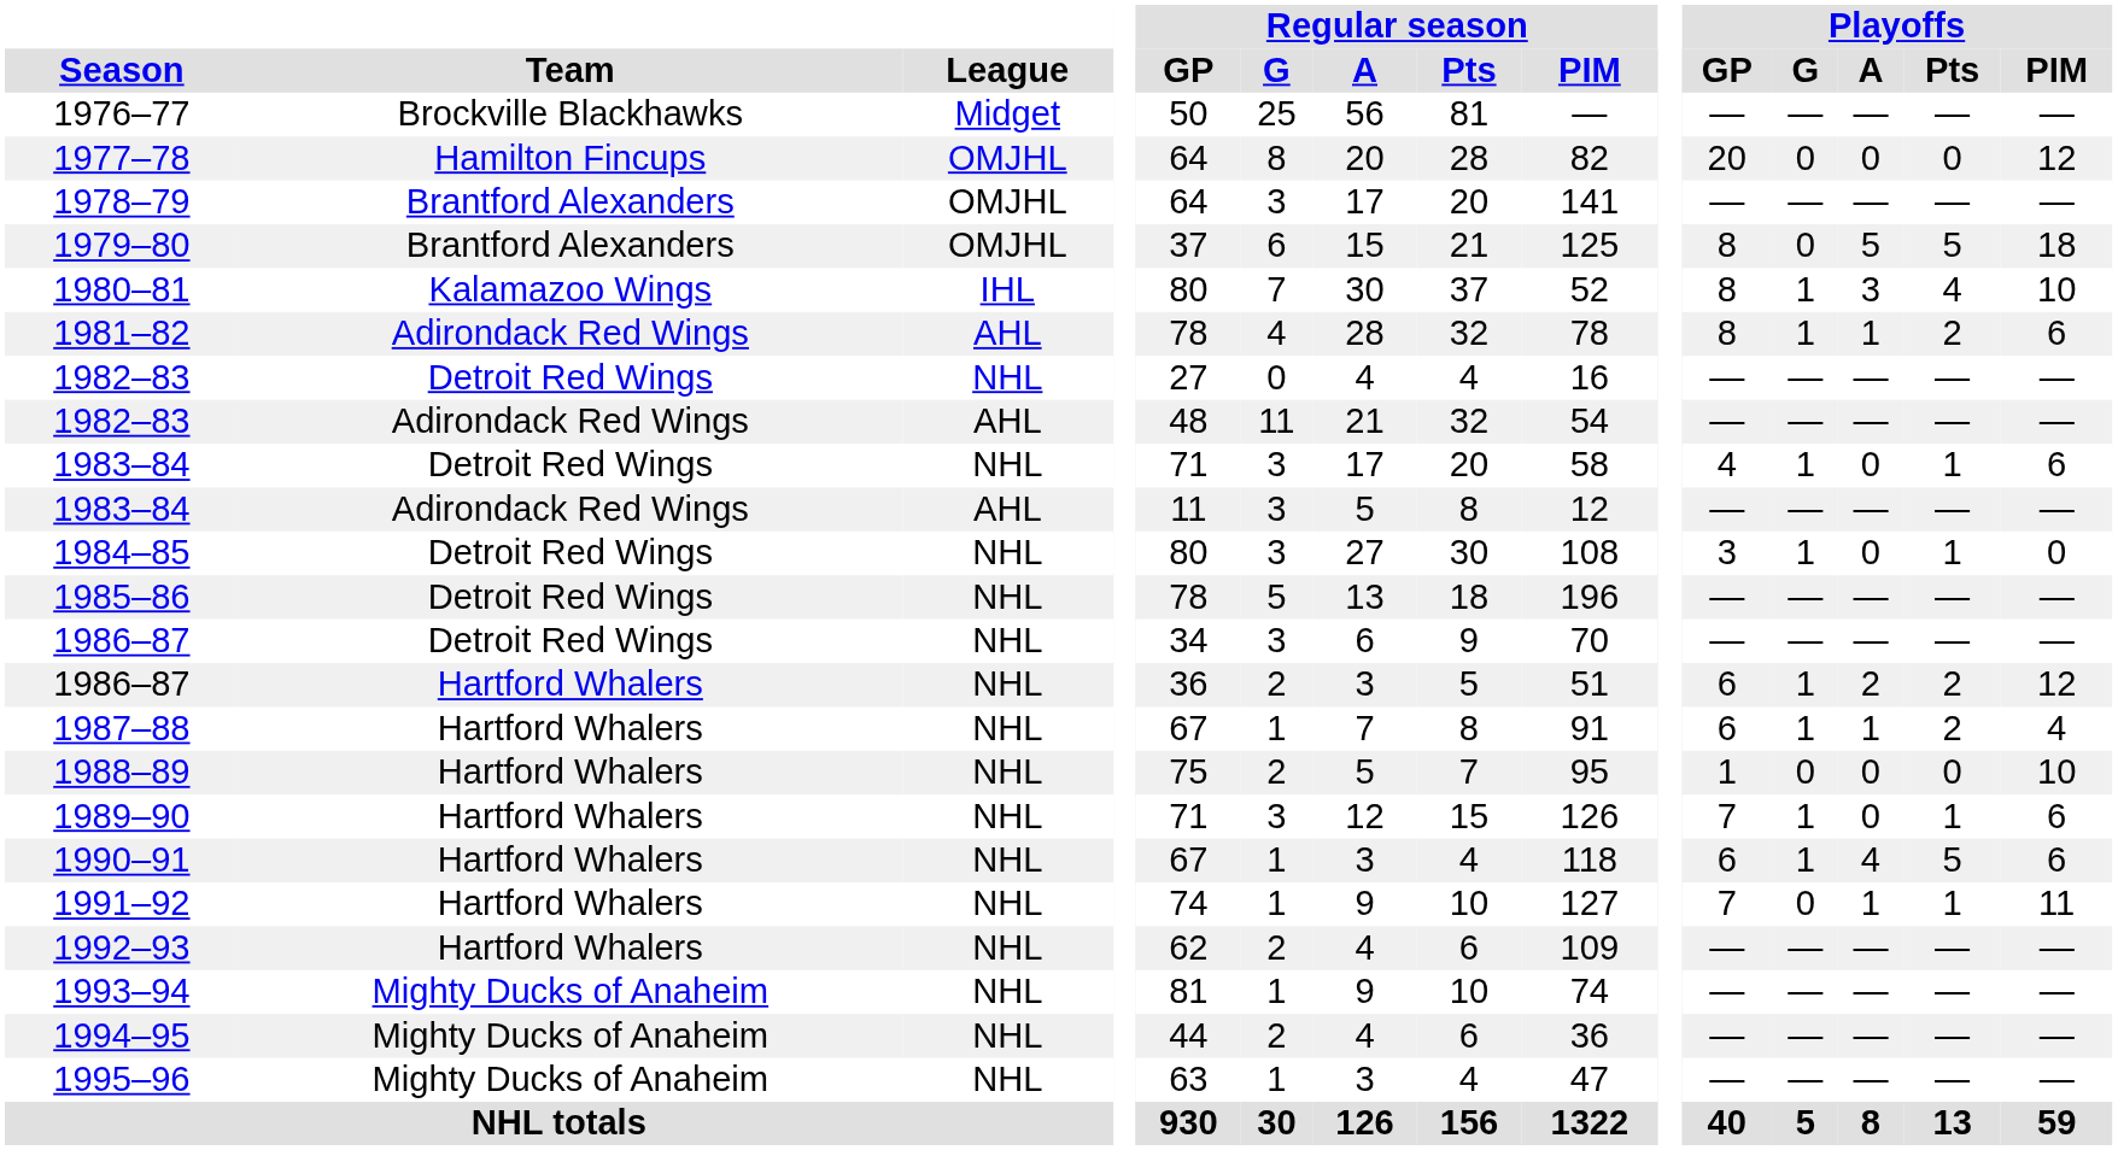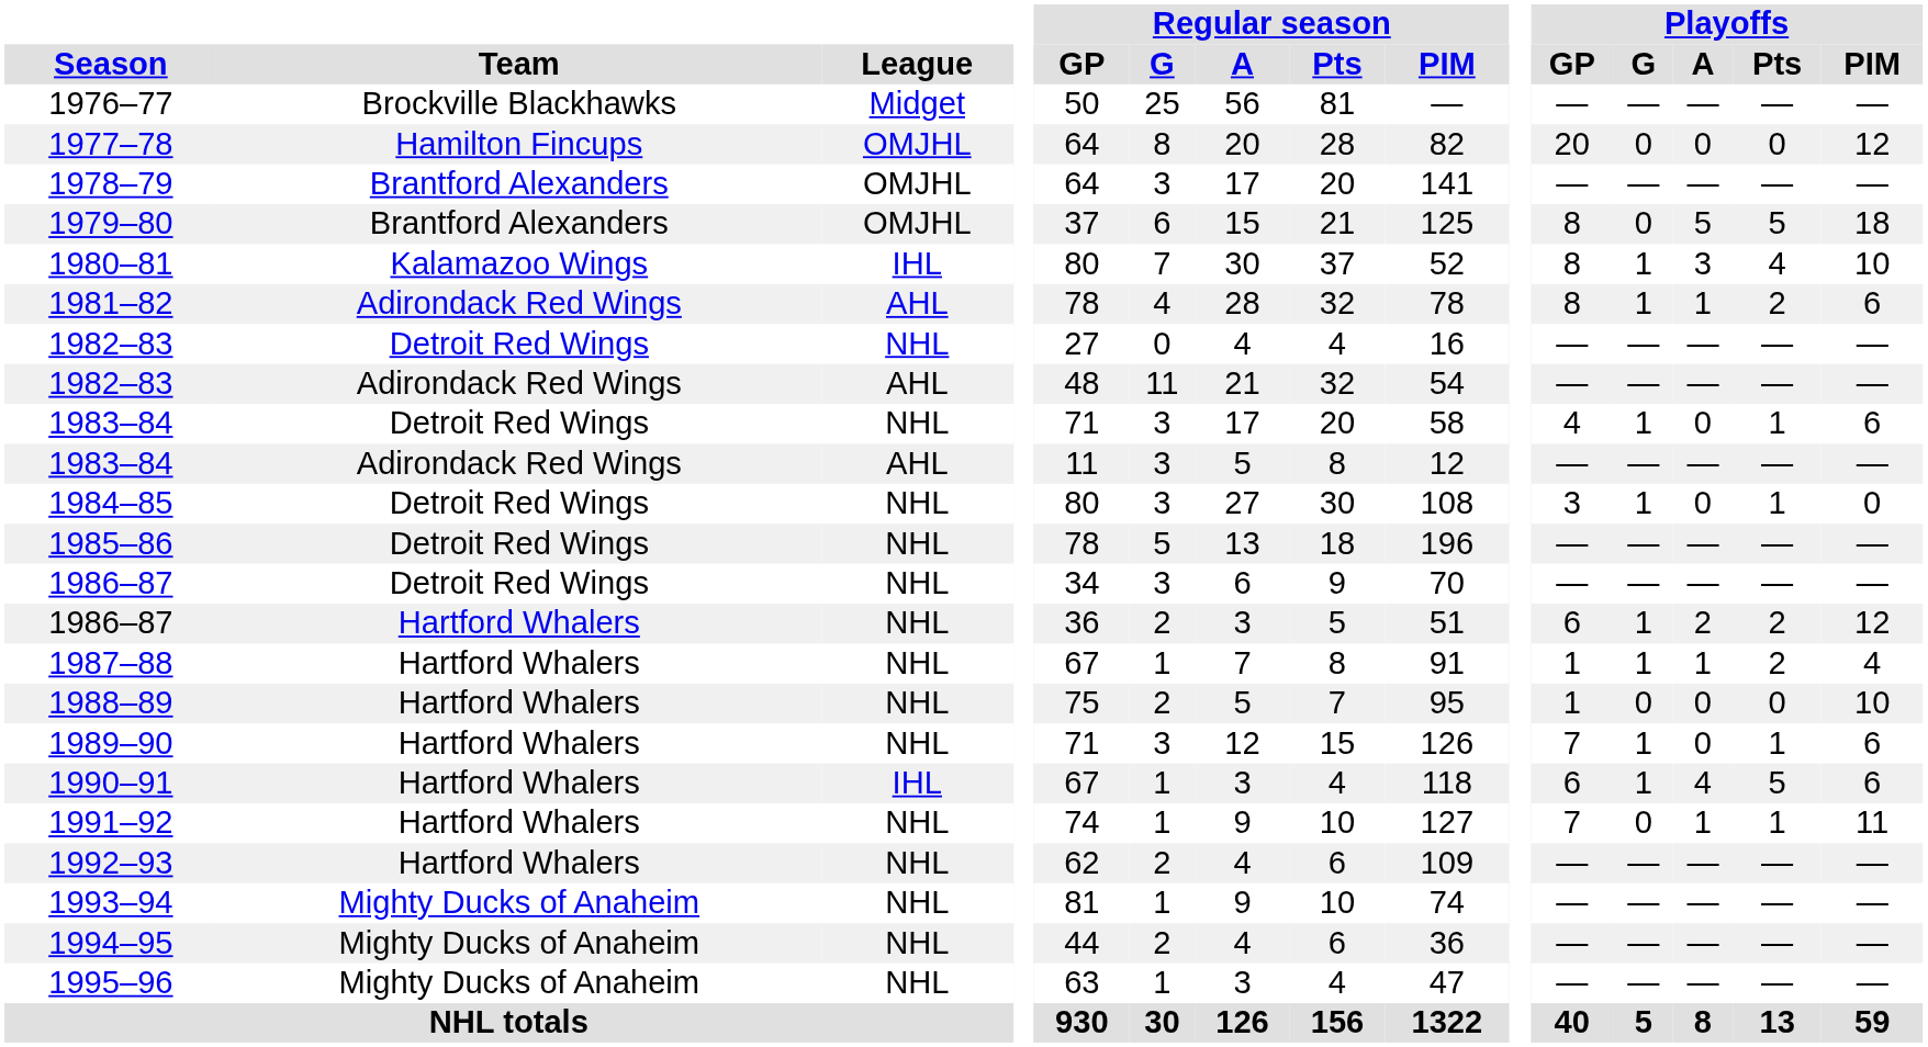1987–88 | Playoffs / GP: 6 -> 1
1990–91 | League: NHL -> IHL
